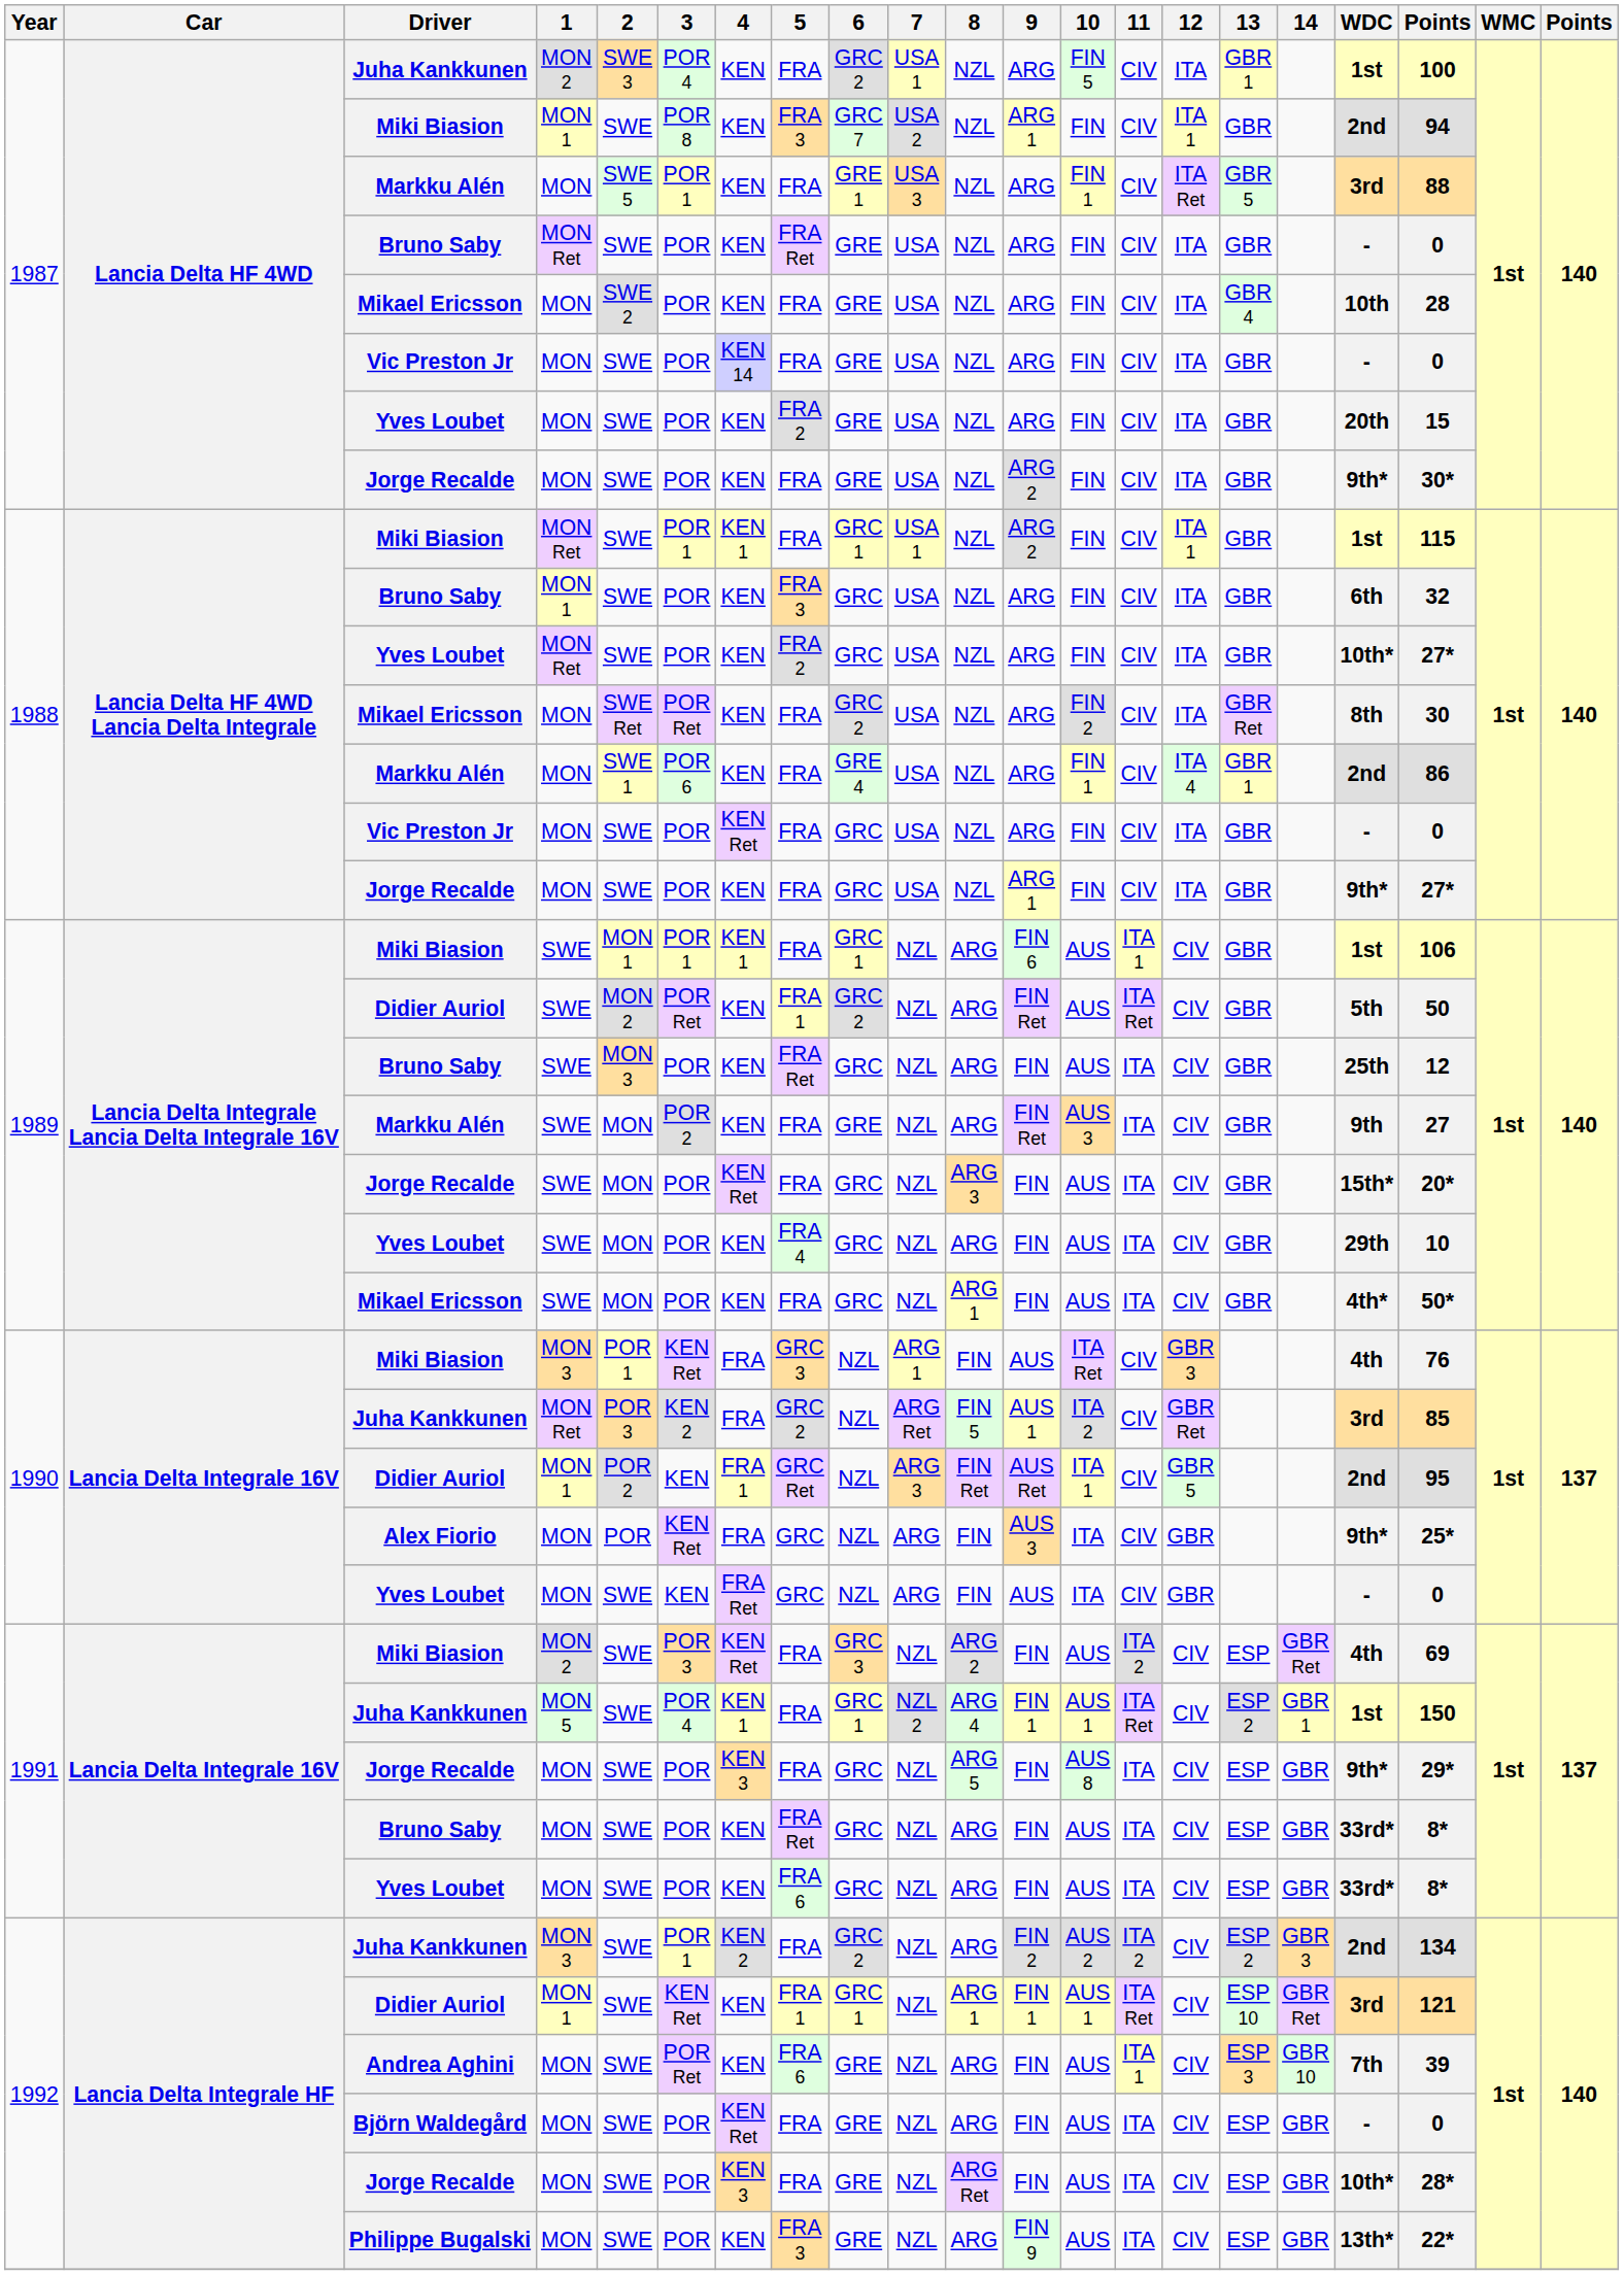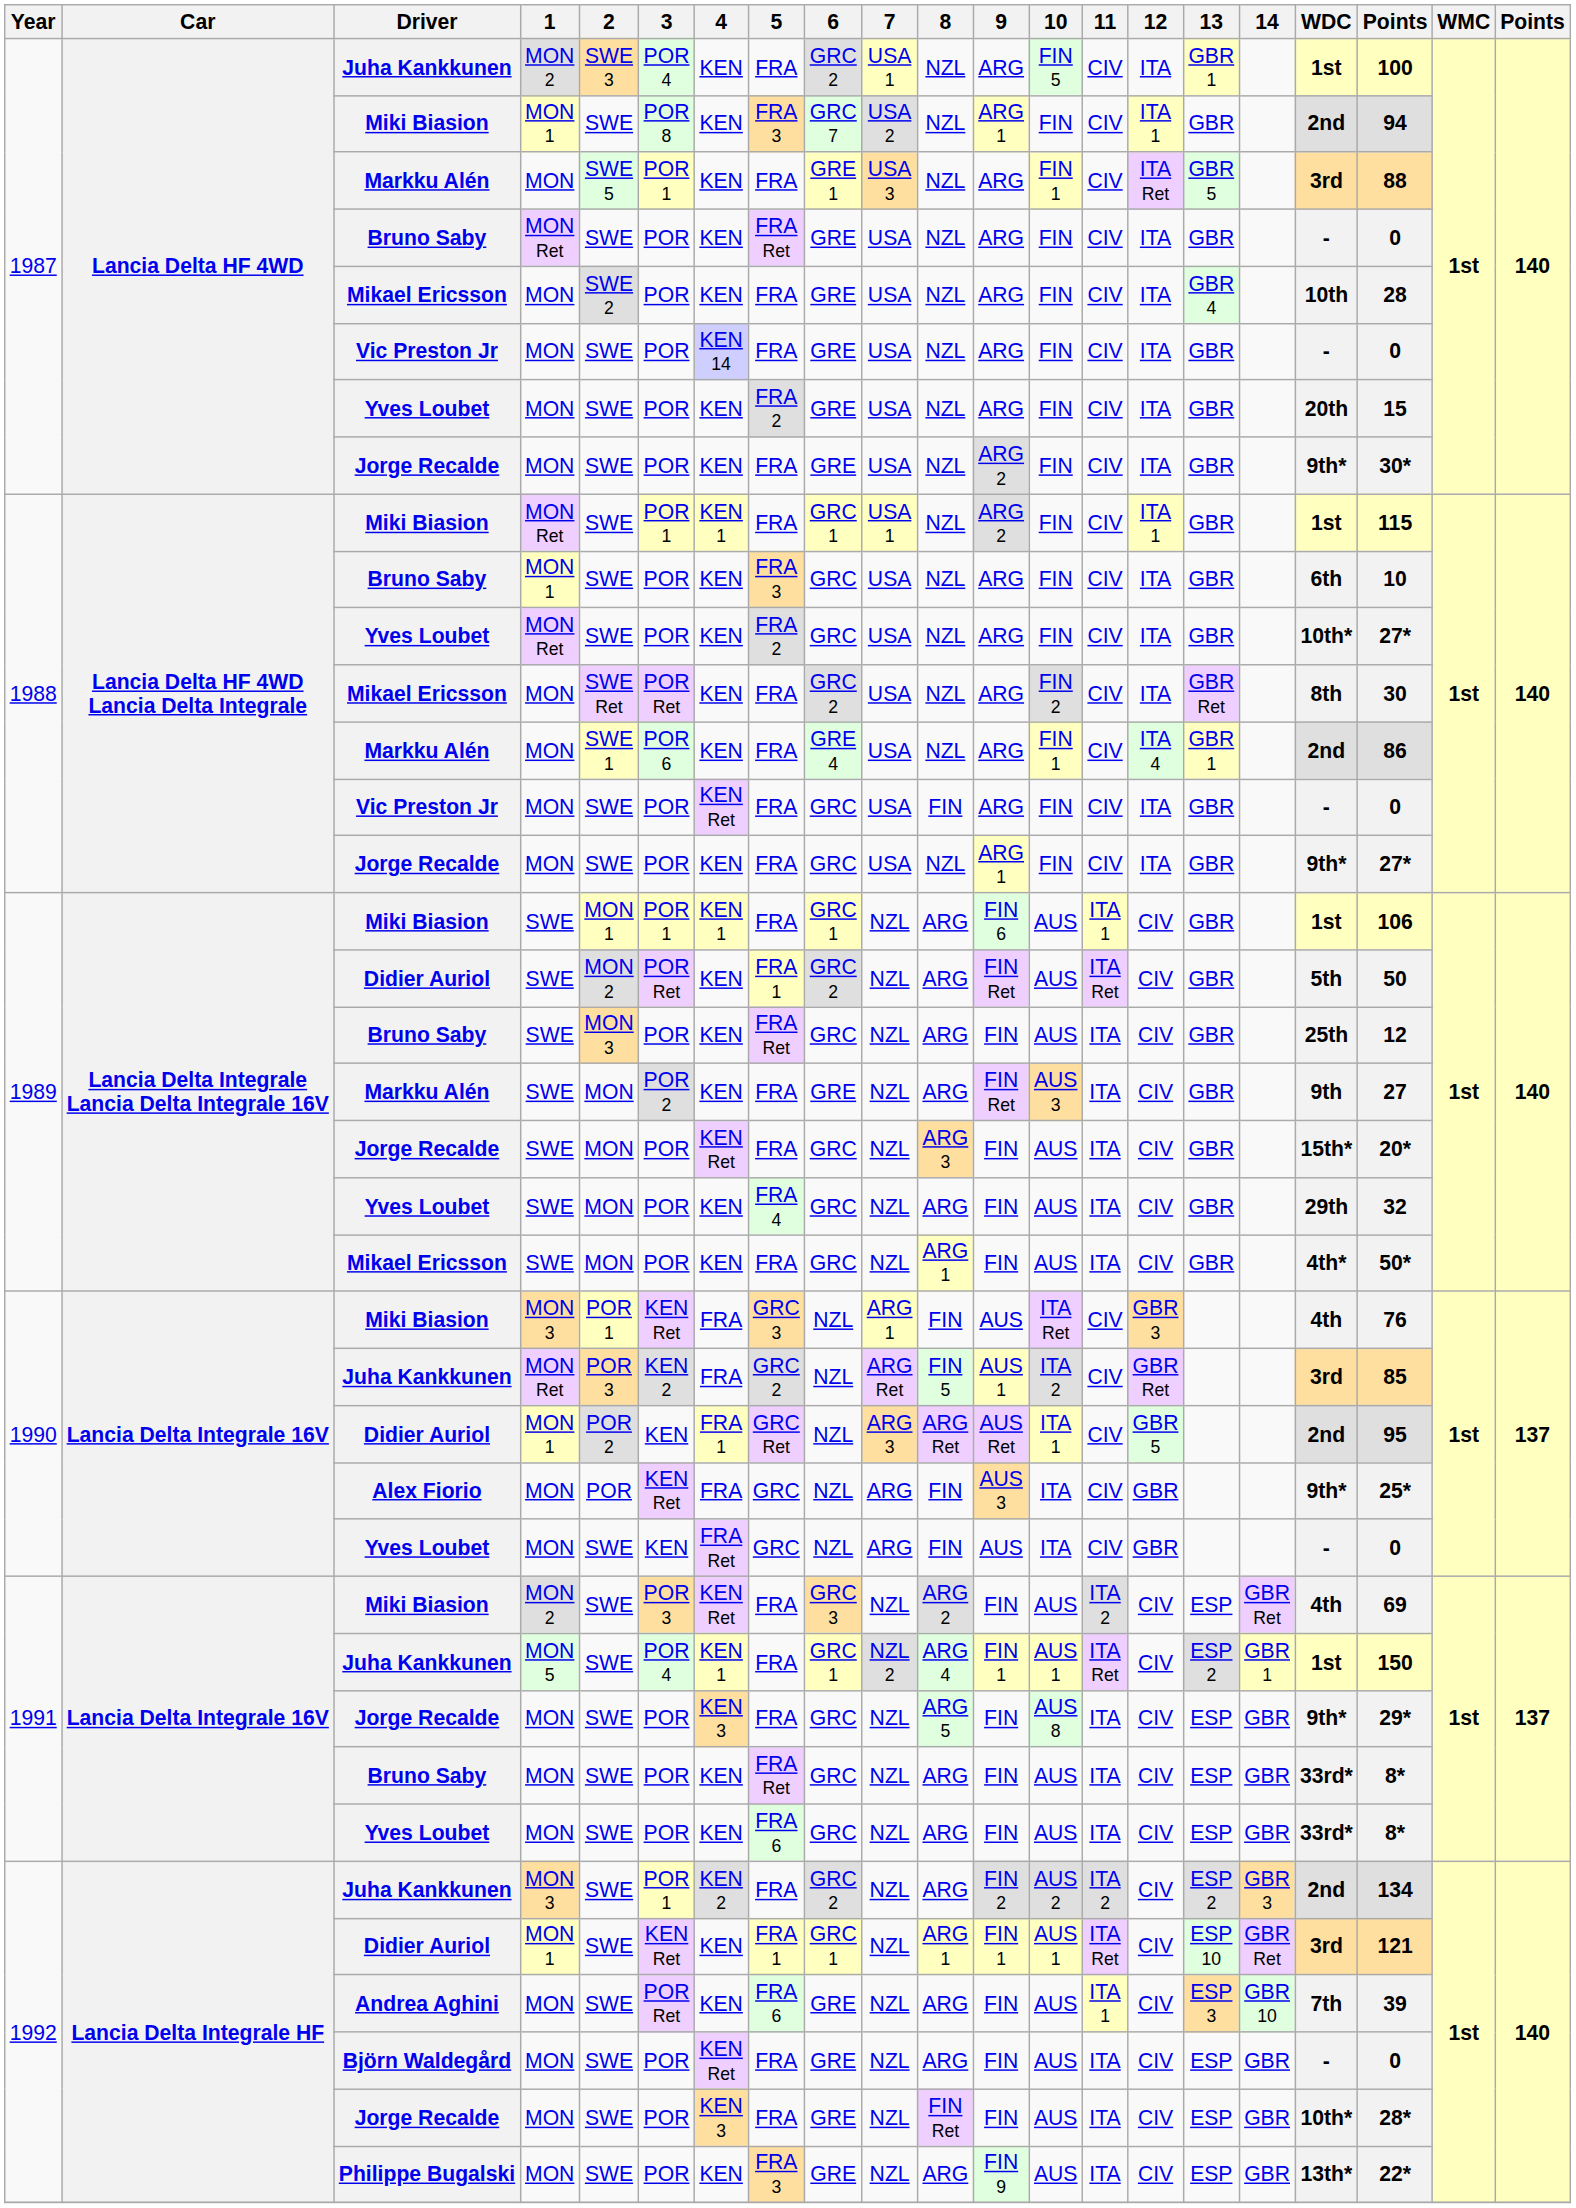1988 / Bruno Saby | column 19: 32 -> 10
1988 / Vic Preston Jr | 8: NZL -> FIN
1989 / Yves Loubet | column 19: 10 -> 32
1990 / Didier Auriol | 8: FIN Ret -> ARG Ret
1992 / Jorge Recalde | 8: ARG Ret -> FIN Ret
